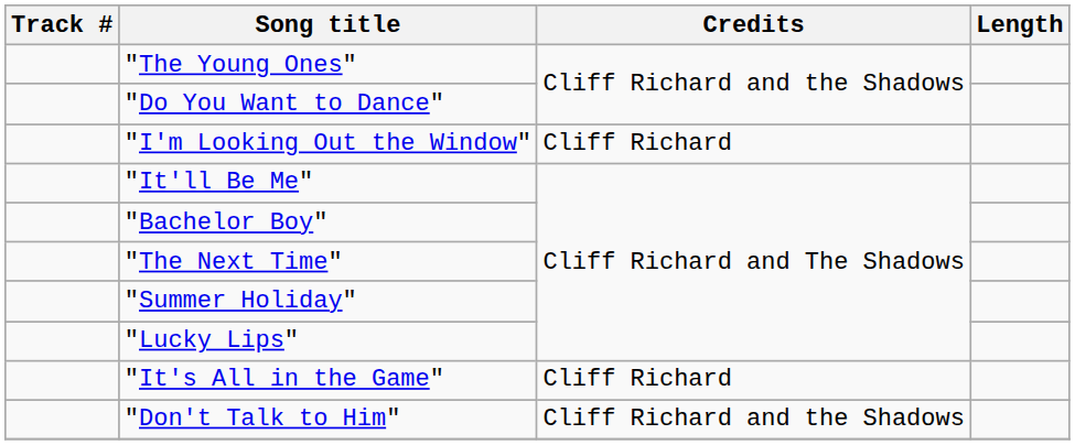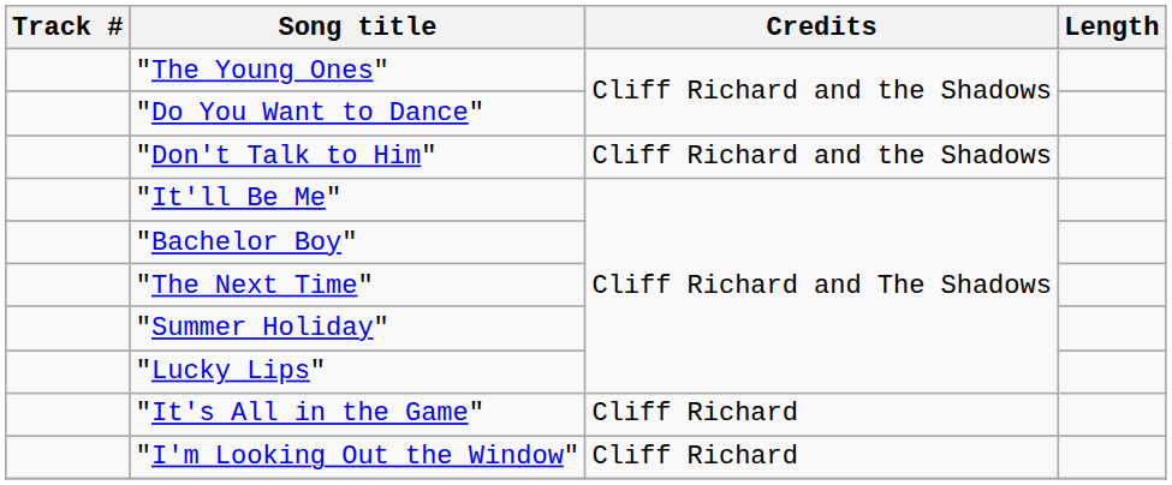rows swapped: "I'm Looking Out the Window" <-> "Don't Talk to Him"
